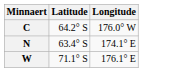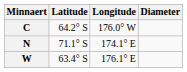+ column: Diameter
N | Latitude: 63.4° S -> 71.1° S
W | Latitude: 71.1° S -> 63.4° S
